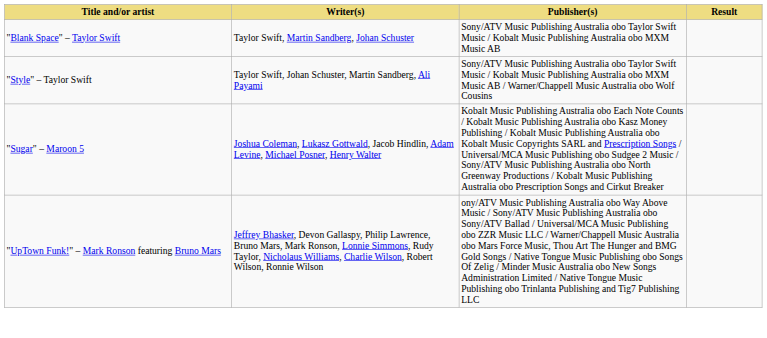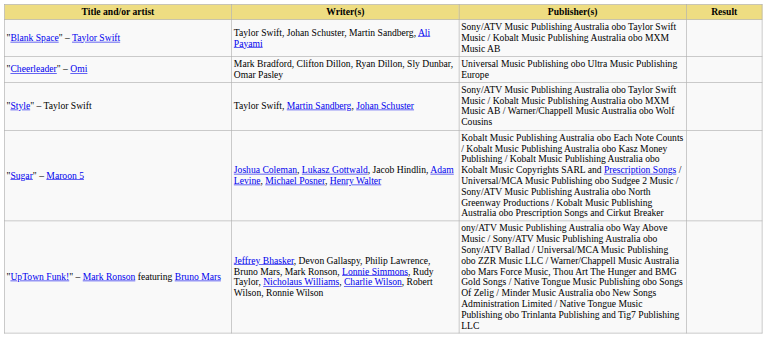"Blank Space" – Taylor Swift | Writer(s): Taylor Swift, Martin Sandberg, Johan Schuster -> Taylor Swift, Johan Schuster, Martin Sandberg, Ali Payami
+ row: "Cheerleader" – Omi | Mark Bradford, Clifton Dillon, Ryan Dillon, Sly Dunbar, Omar Pasley | Universal Music Publishing obo Ultra Music Publishing Europe
"Style" – Taylor Swift | Writer(s): Taylor Swift, Johan Schuster, Martin Sandberg, Ali Payami -> Taylor Swift, Martin Sandberg, Johan Schuster
